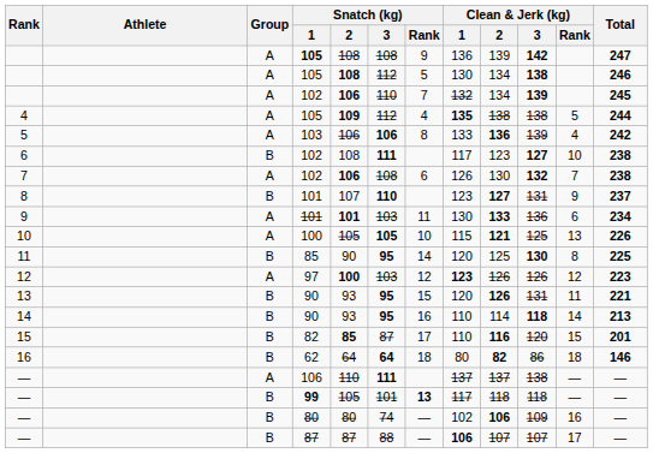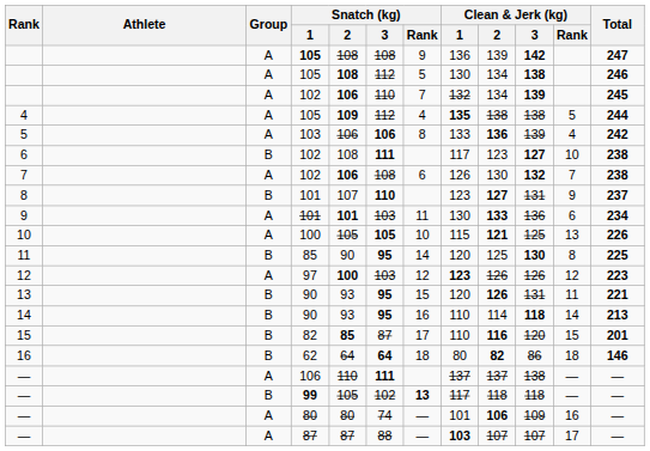— / 99 | Snatch (kg) / 3: 101 -> 102
— / 80 | Group: B -> A
— / 80 | Clean & Jerk (kg) / 1: 102 -> 101
— / 87 | Group: B -> A
— / 87 | Clean & Jerk (kg) / 1: 106 -> 103
